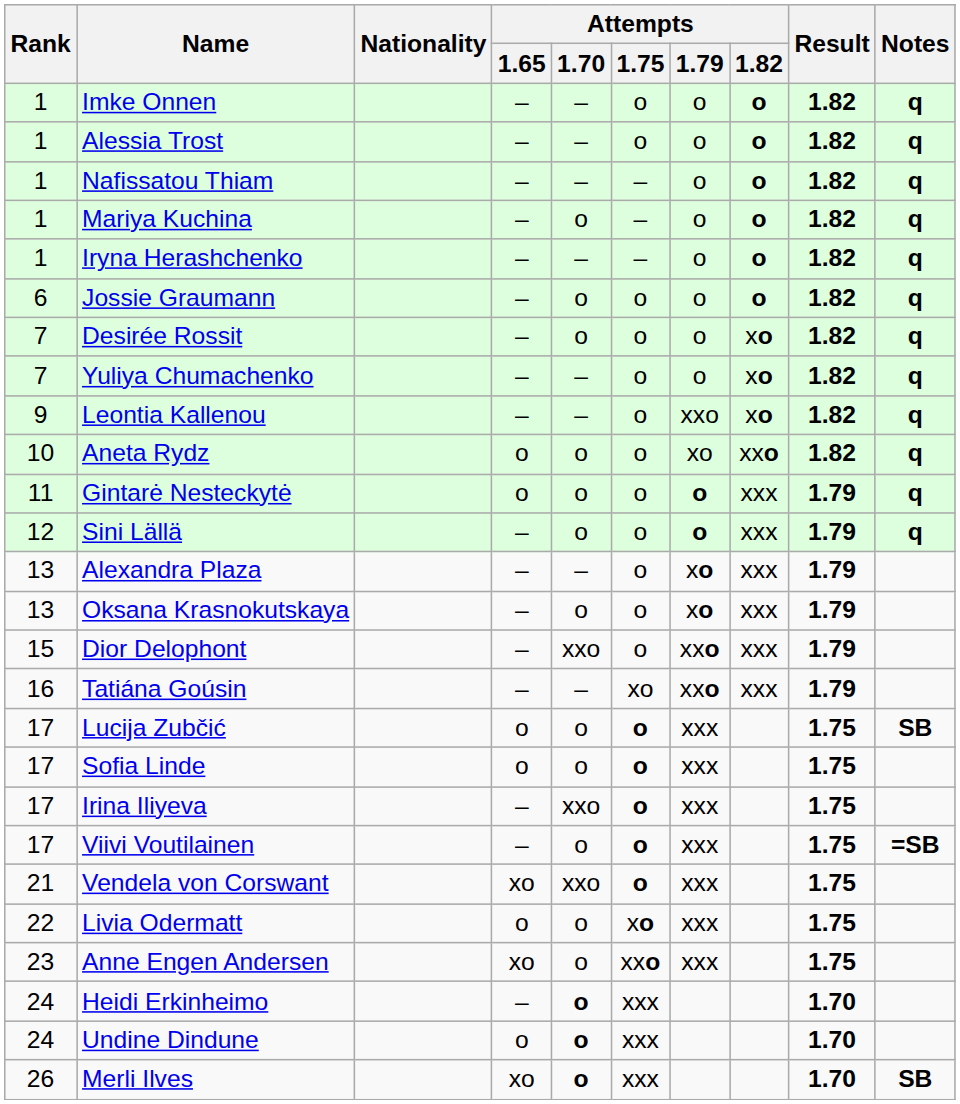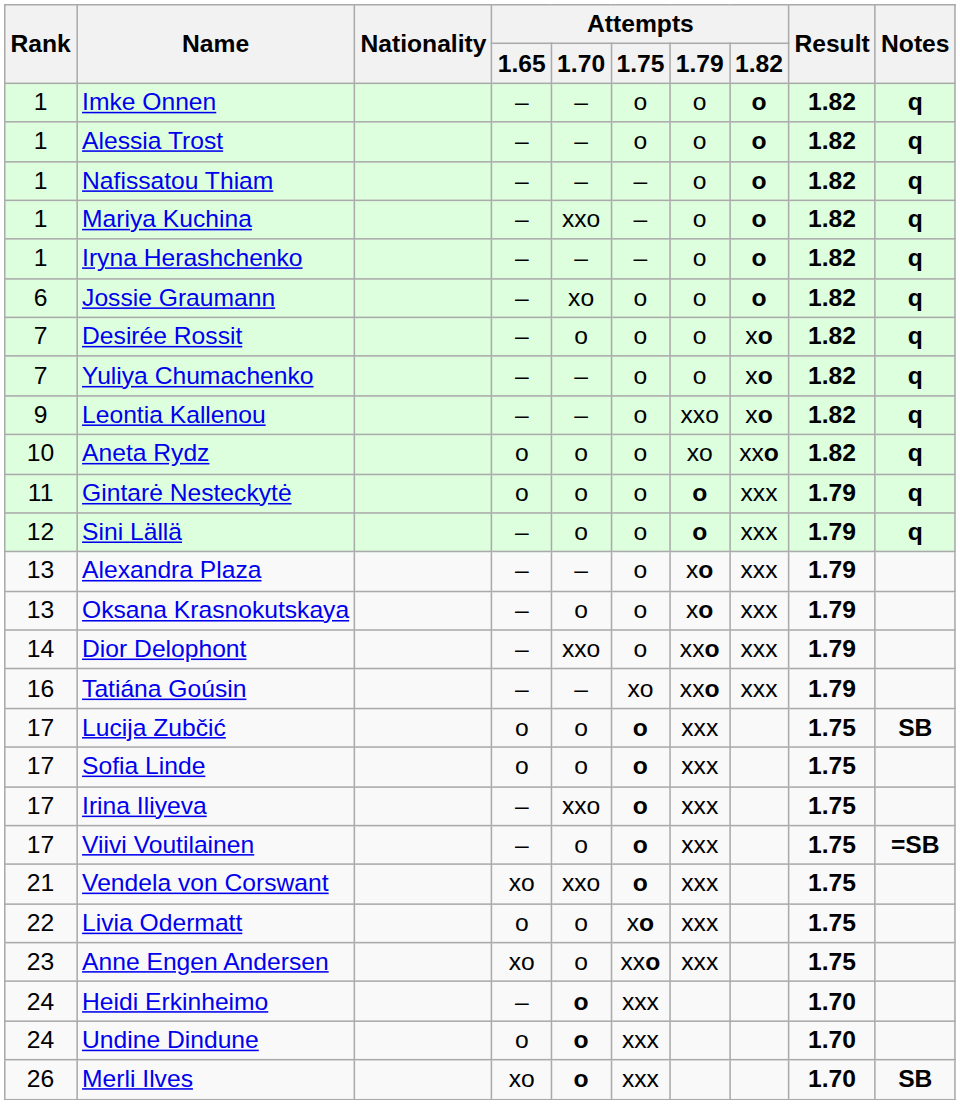Mariya Kuchina | Attempts / 1.70: o -> xxo
Jossie Graumann | Attempts / 1.70: o -> xo
Dior Delophont | Rank: 15 -> 14
